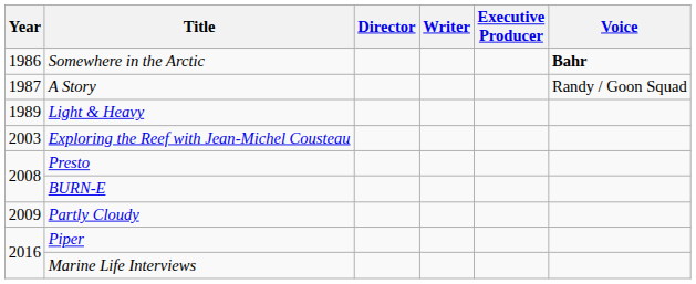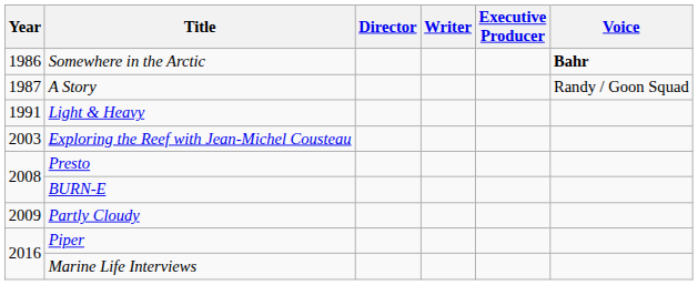Light & Heavy | Year: 1989 -> 1991
